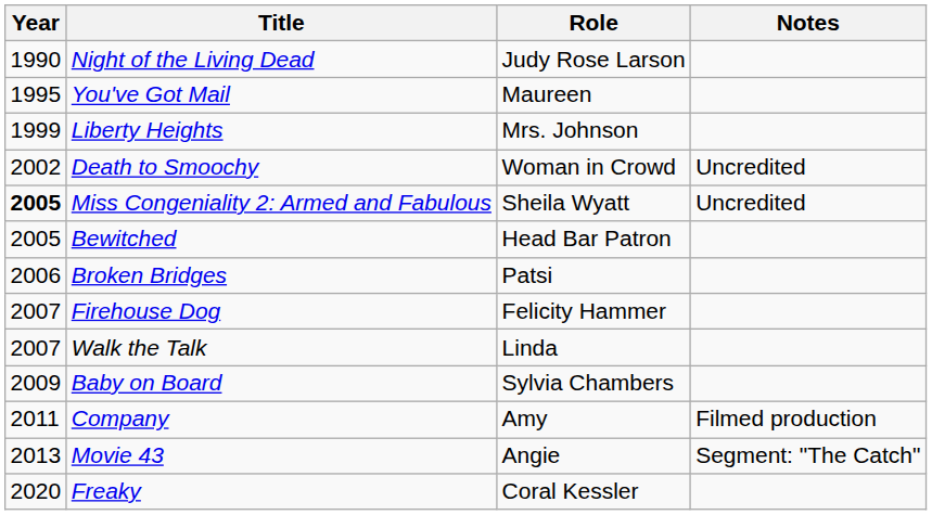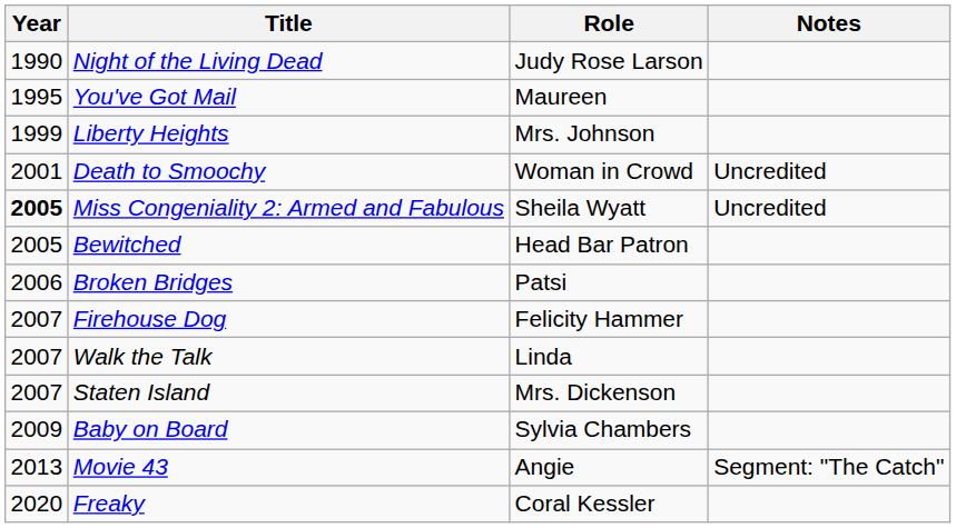Death to Smoochy | Year: 2002 -> 2001
+ row: 2007 | Staten Island | Mrs. Dickenson
- row: 2011 | Company | Amy | Filmed production
